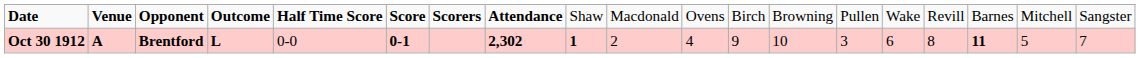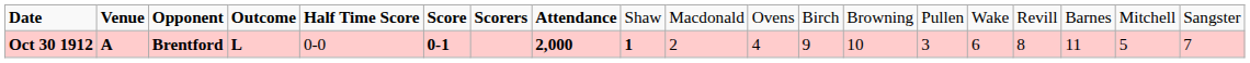Oct 30 1912 | column 8: 2,302 -> 2,000
Oct 30 1912 | column 17: bold -> normal
